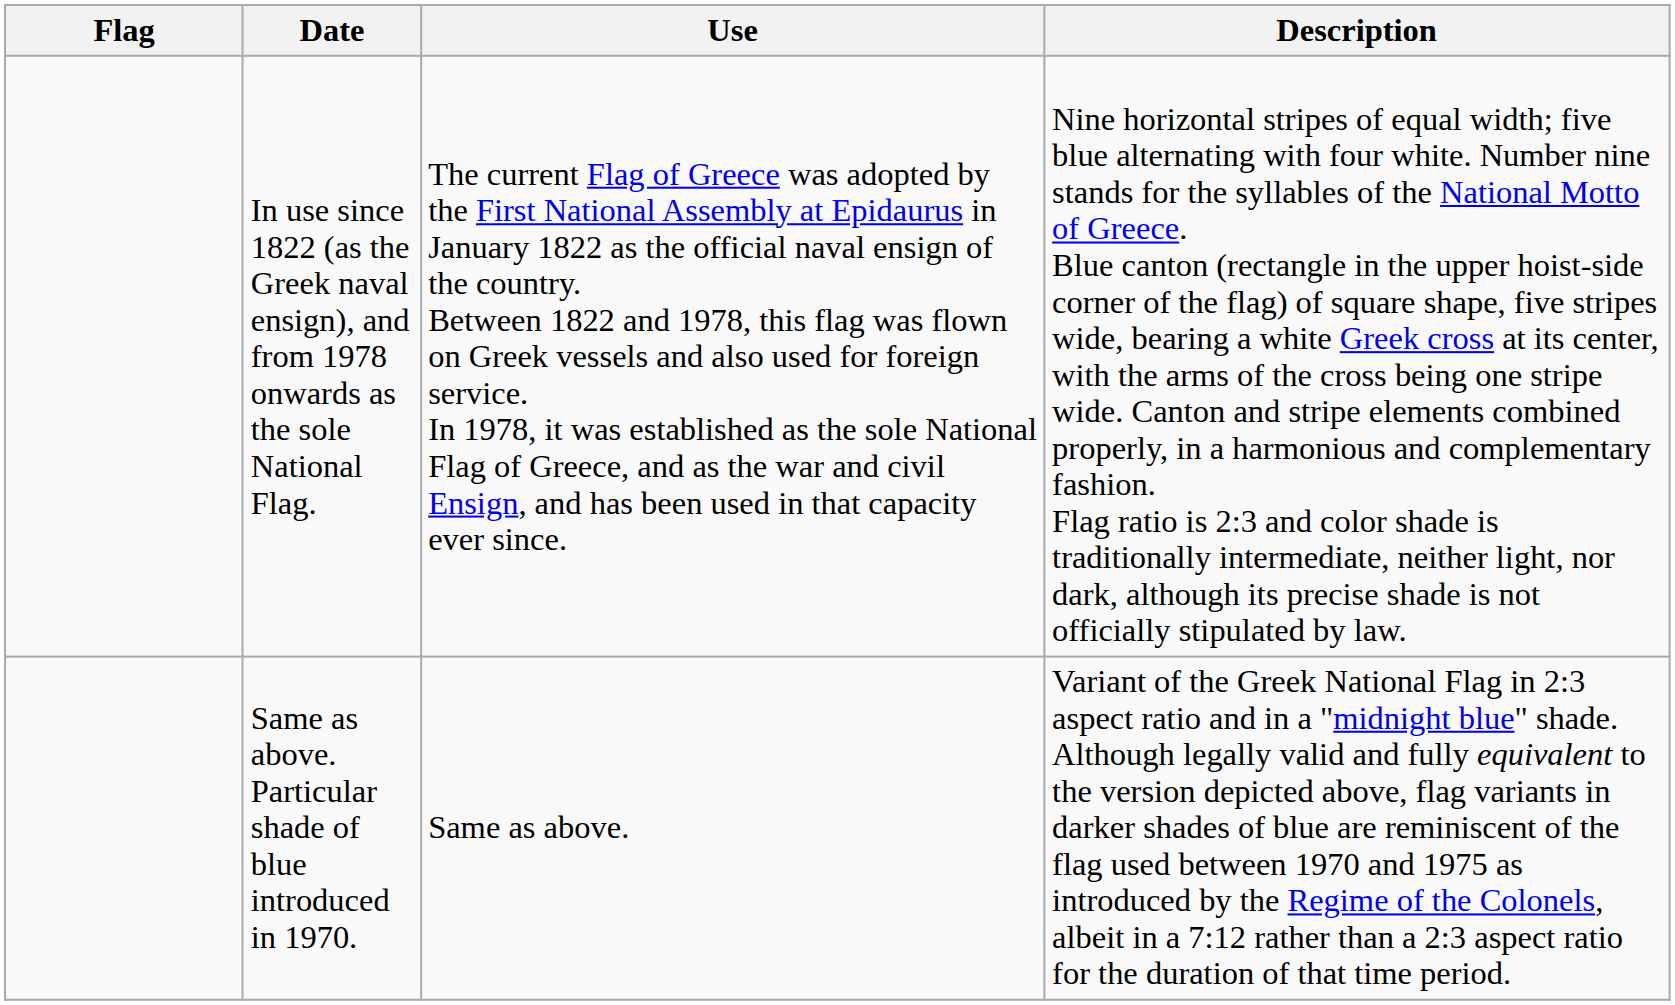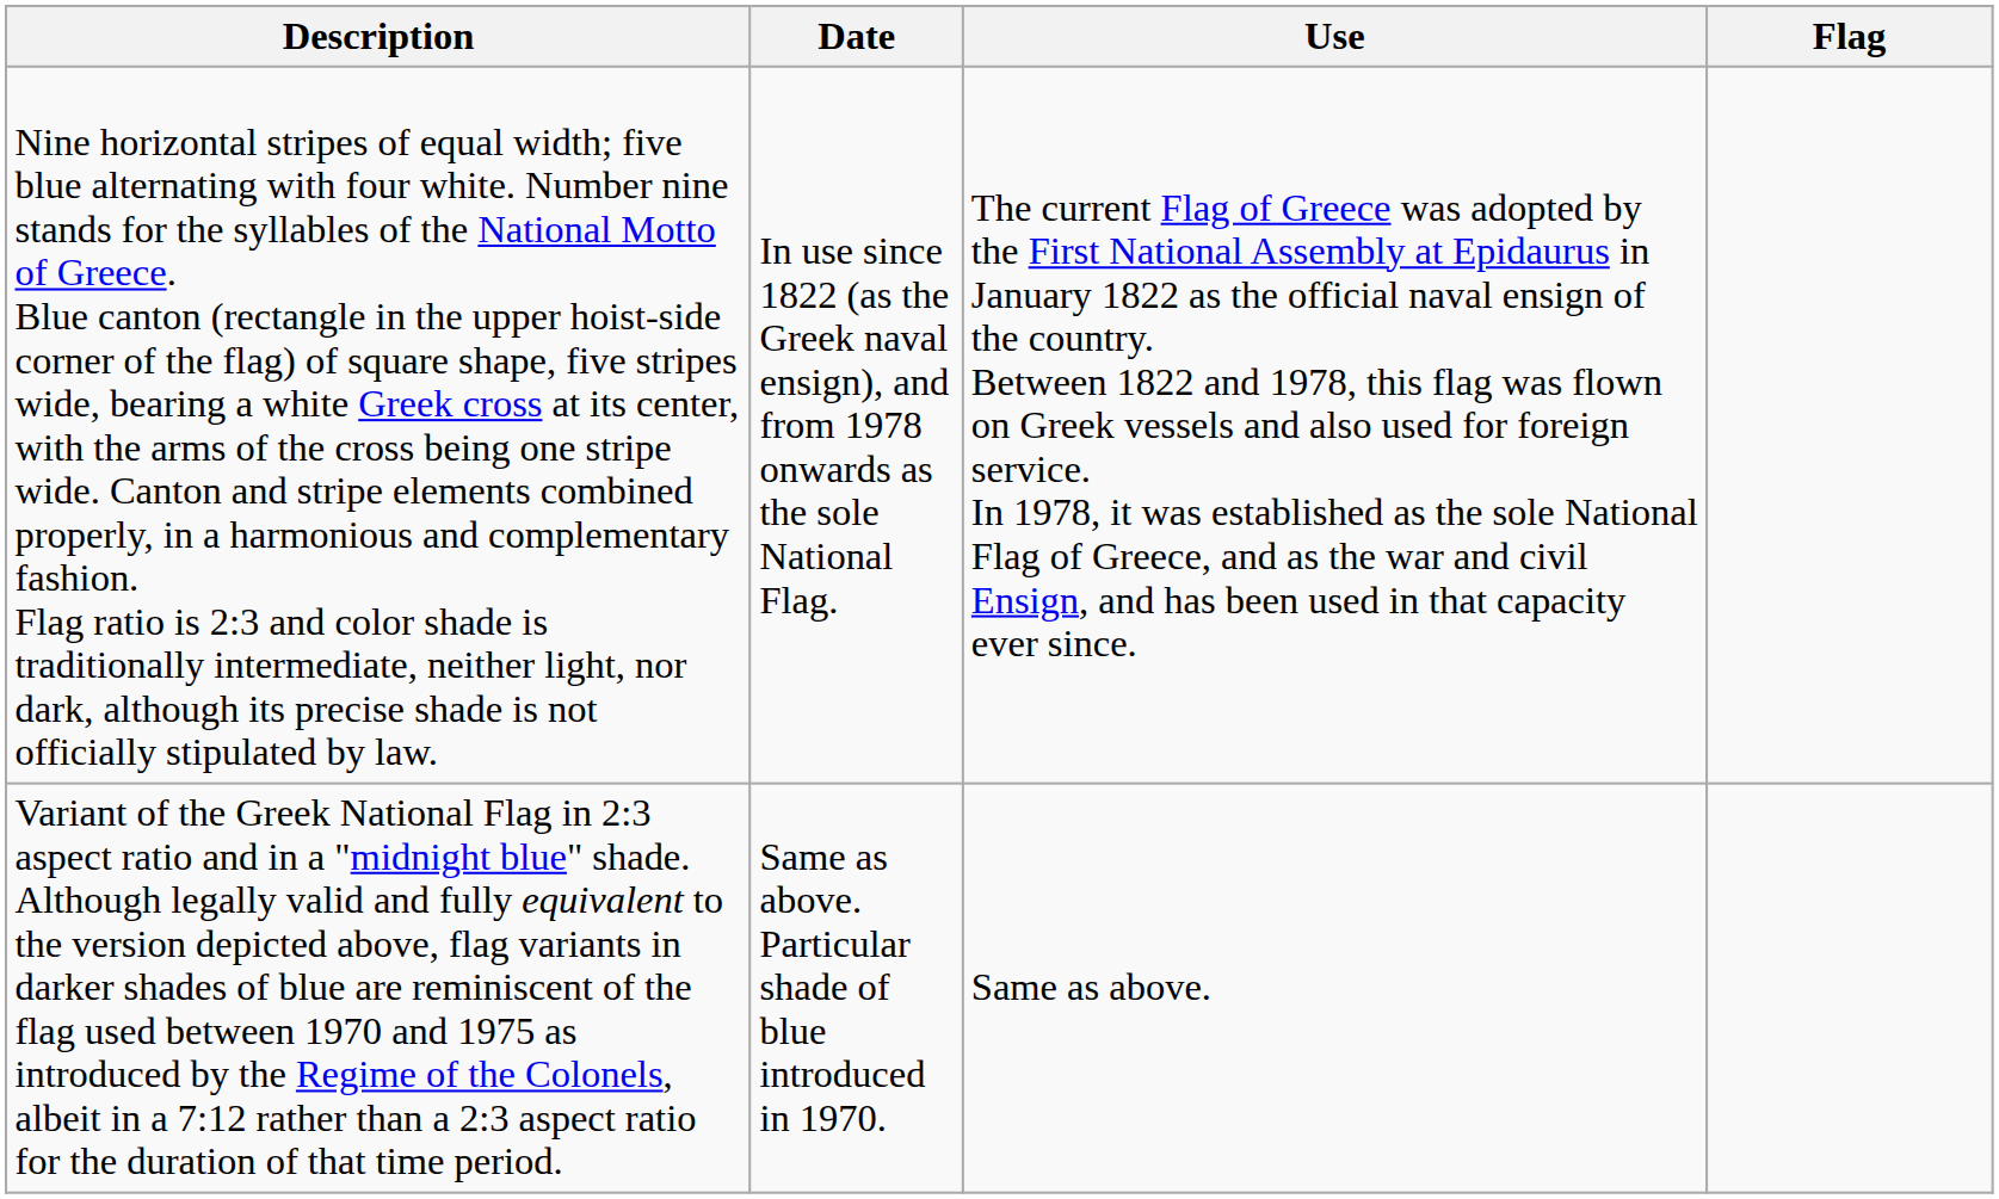columns swapped: Flag <-> Description
